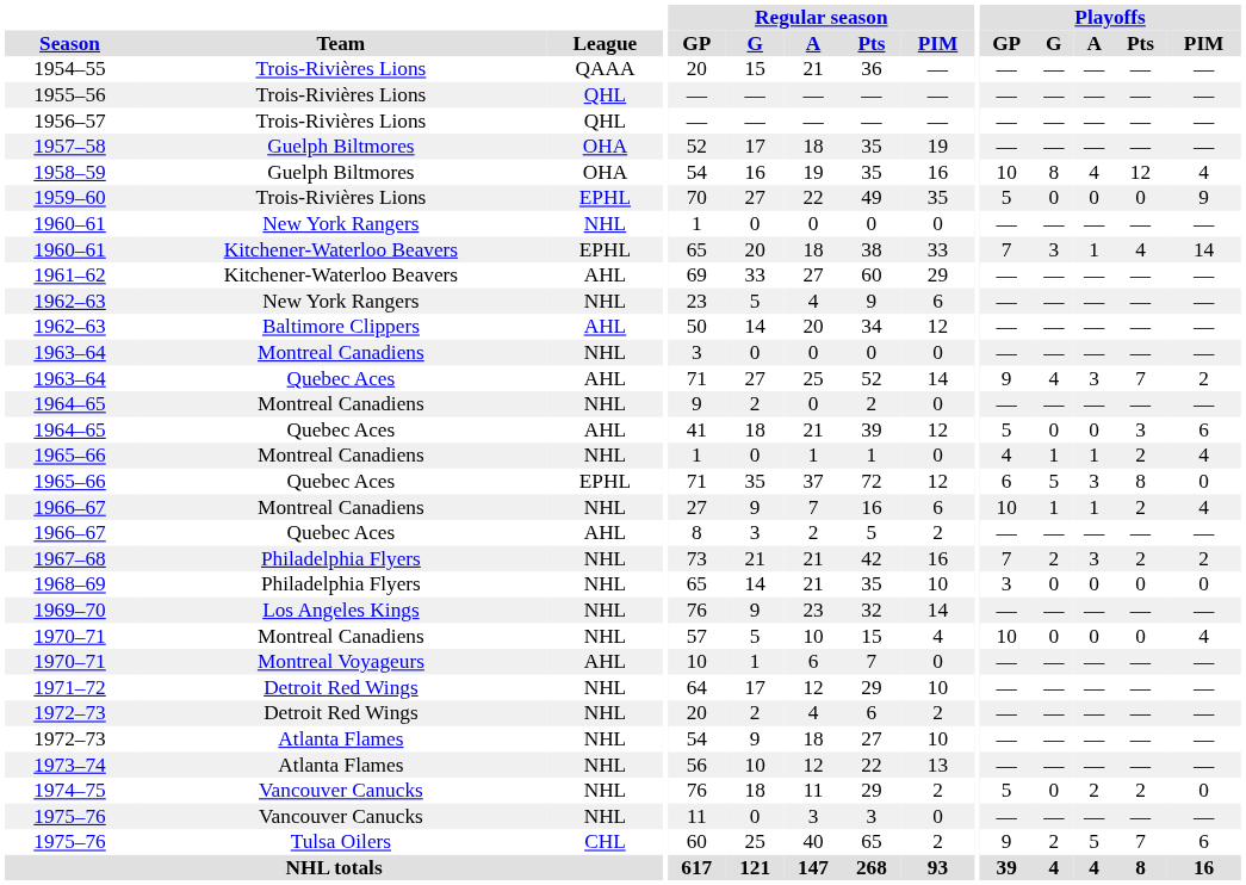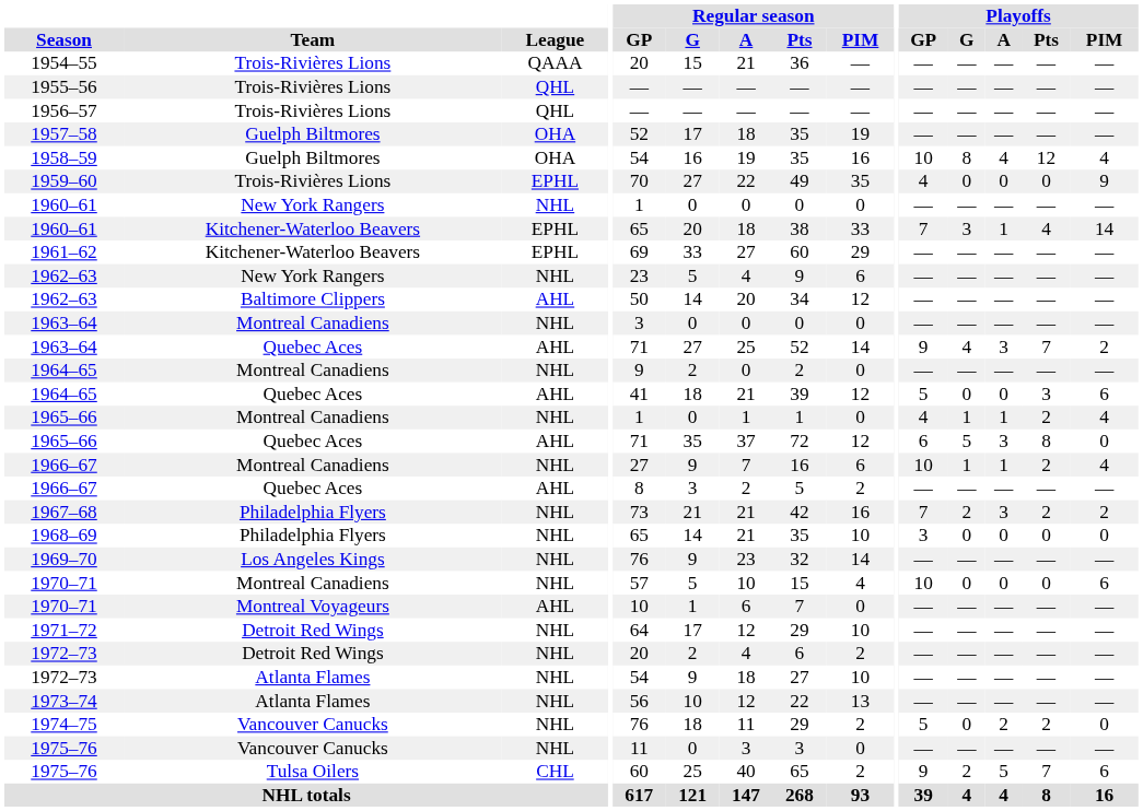1959–60 | Playoffs / GP: 5 -> 4
1961–62 | League: AHL -> EPHL
1965–66 / Quebec Aces | League: EPHL -> AHL
1970–71 / Montreal Canadiens | Playoffs / PIM: 4 -> 6
